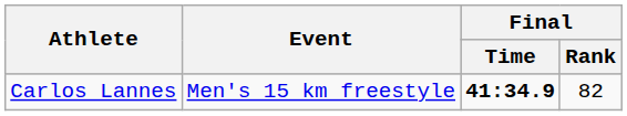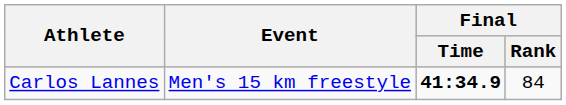Carlos Lannes | Final / Rank: 82 -> 84
